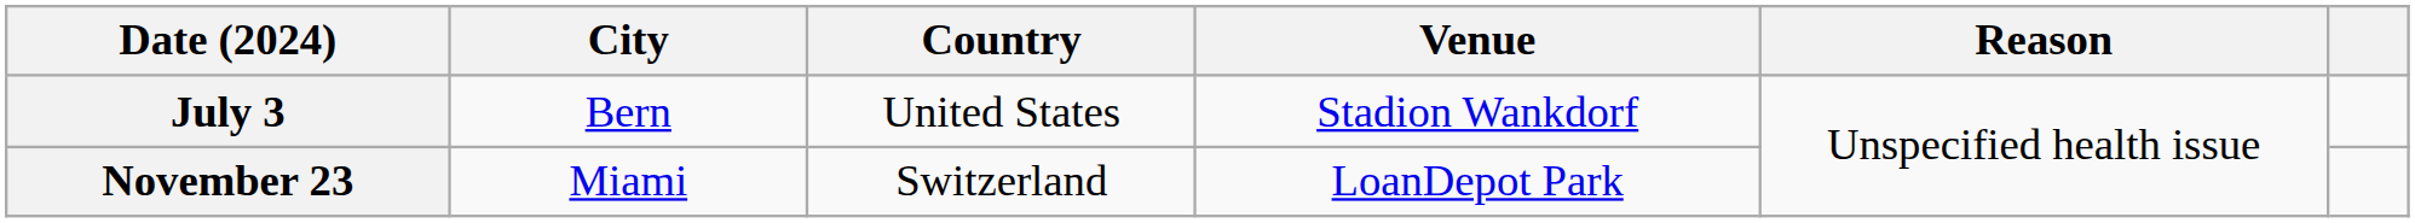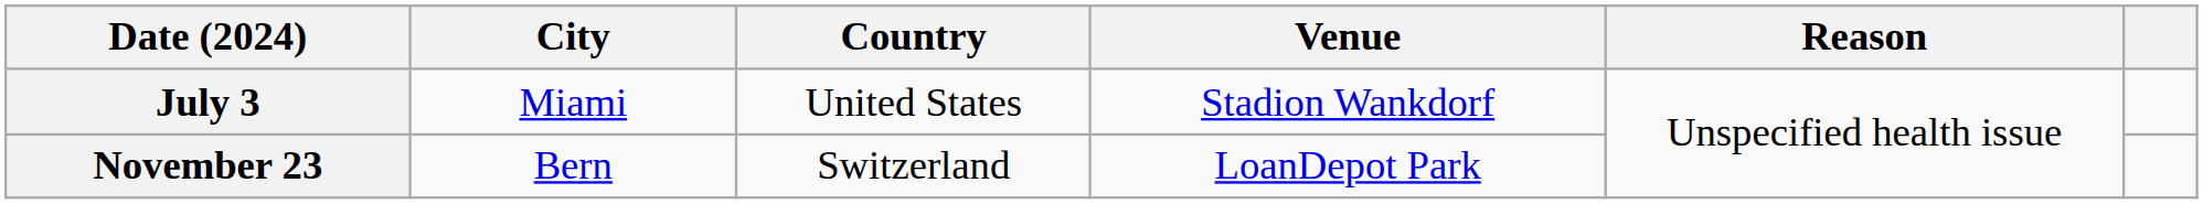July 3 | City: Bern -> Miami
November 23 | City: Miami -> Bern
